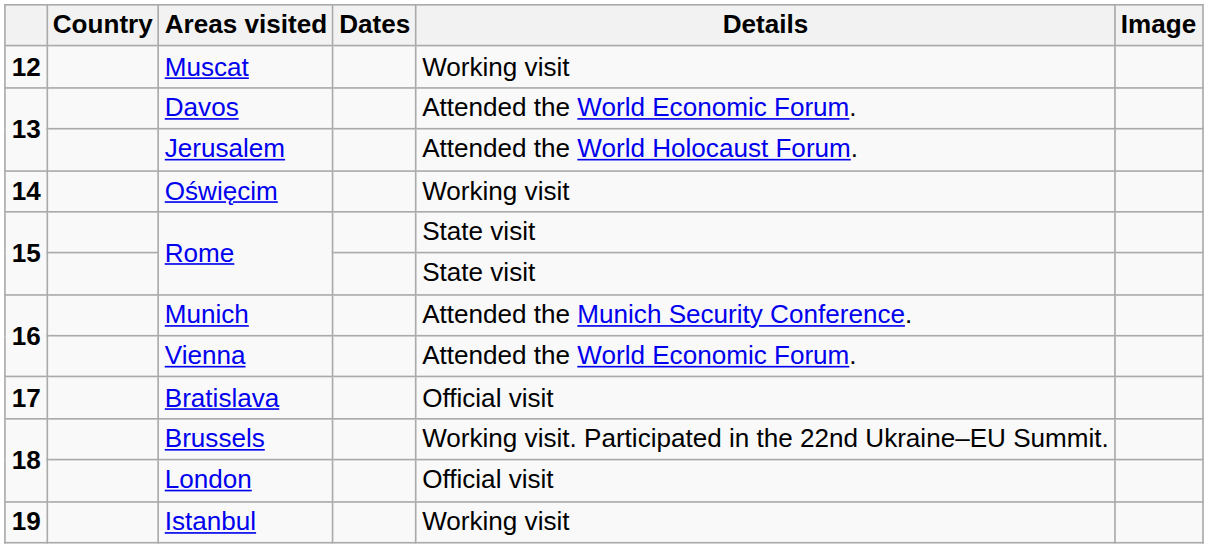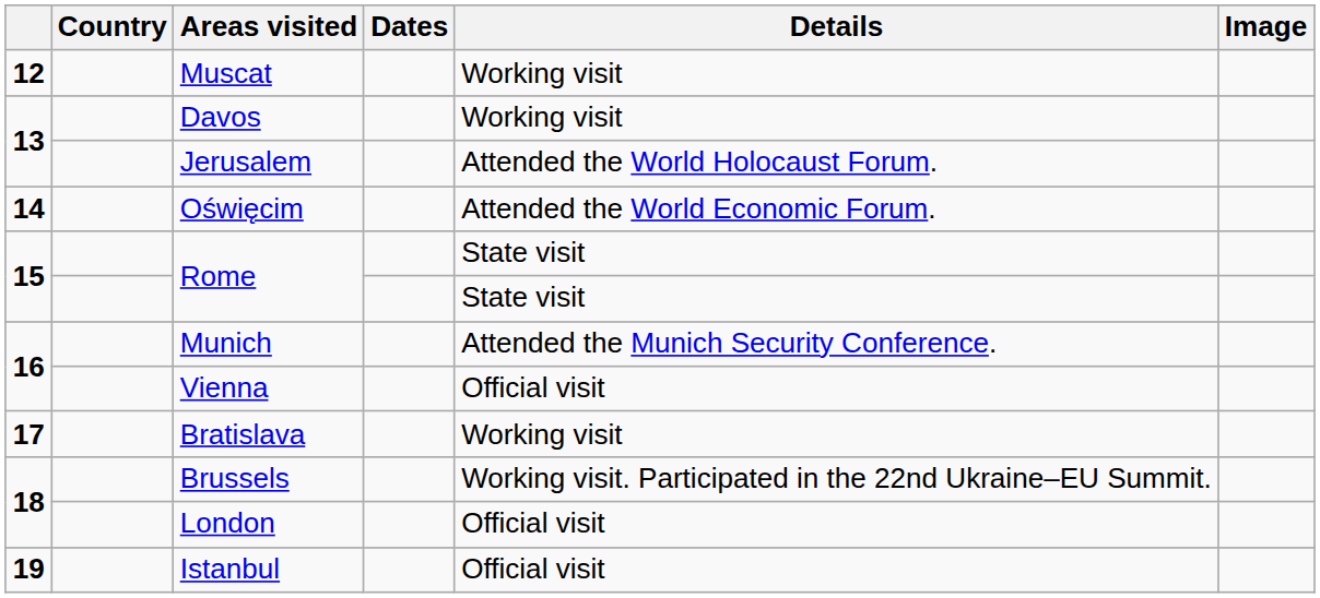Davos | Details: Attended the World Economic Forum. -> Working visit
Oświęcim | Details: Working visit -> Attended the World Economic Forum.
Vienna | Details: Attended the World Economic Forum. -> Official visit
Bratislava | Details: Official visit -> Working visit
Istanbul | Details: Working visit -> Official visit
